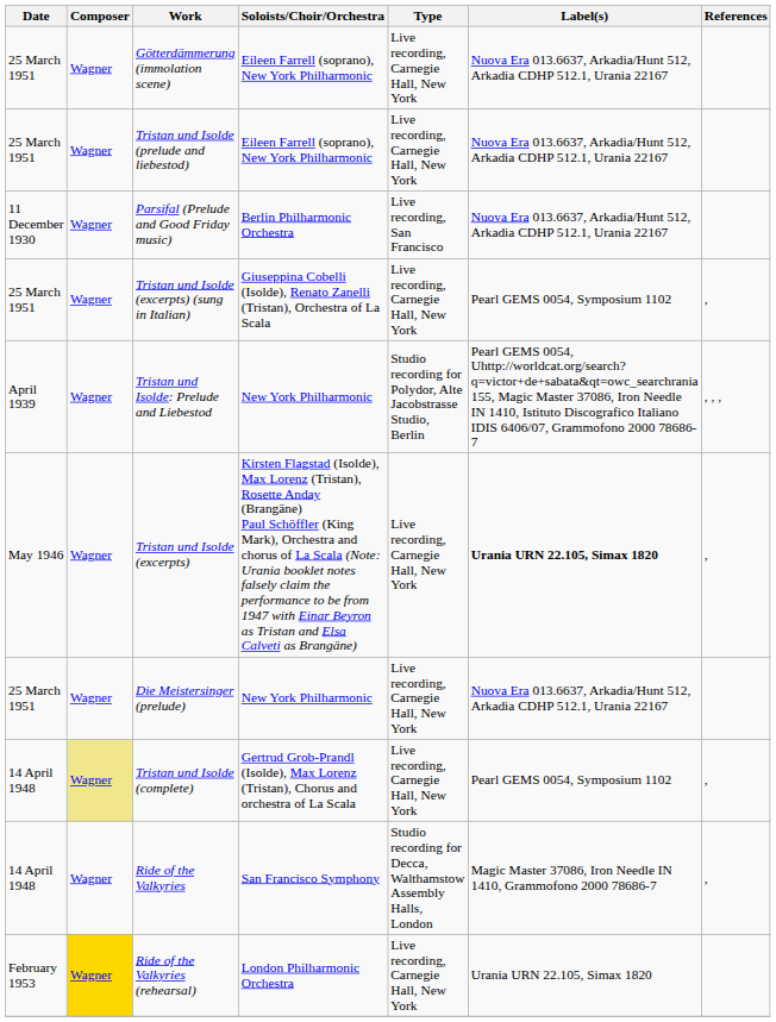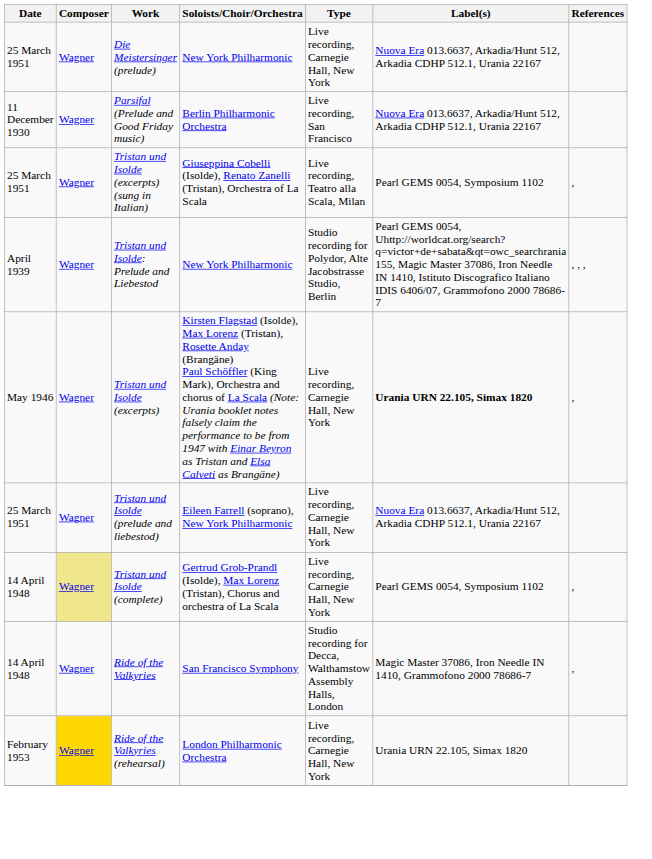- row: 25 March 1951 | Wagner | Götterdämmerung (immolation scene) | Eileen Farrell (soprano), New York Philharmonic | Live recording, Carnegie Hall, New York | Nuova Era 013.6637, Arkadia/Hunt 512, Arkadia CDHP 512.1, Urania 22167
rows swapped: Die Meistersinger (prelude) <-> Tristan und Isolde (prelude and liebestod)
Tristan und Isolde (excerpts) (sung in Italian) | Type: Live recording, Carnegie Hall, New York -> Live recording, Teatro alla Scala, Milan
